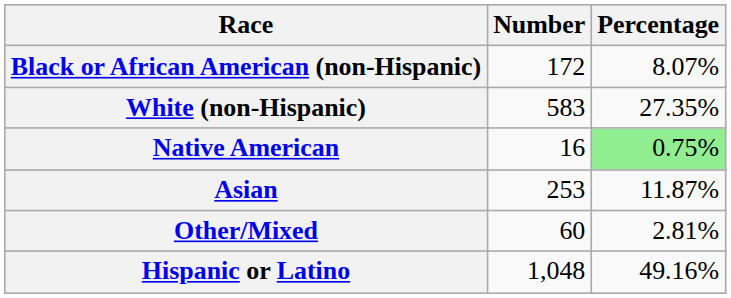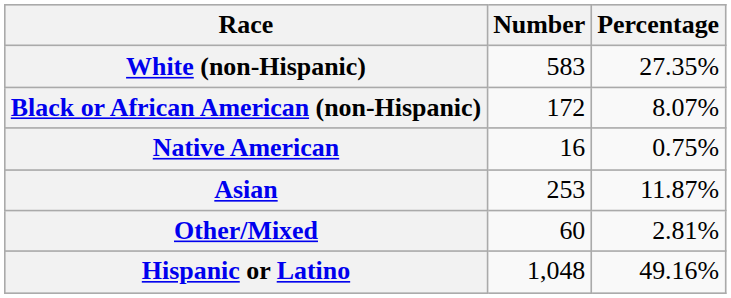rows swapped: White (non-Hispanic) <-> Black or African American (non-Hispanic)
Native American | Percentage: lightgreen background -> no background
